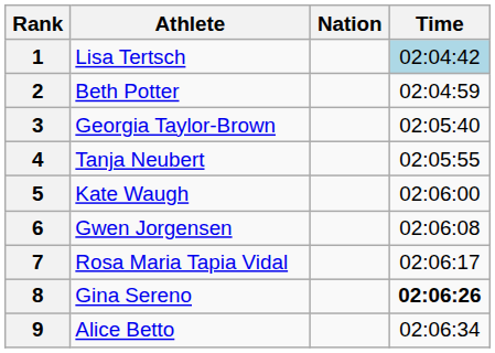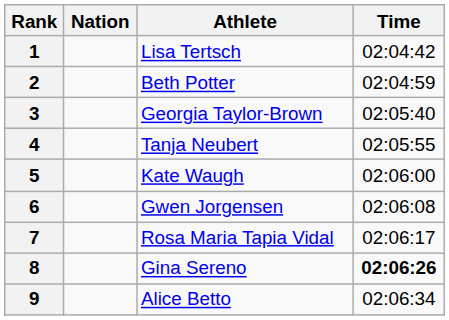columns swapped: Athlete <-> Nation
1 | Time: lightblue background -> no background
